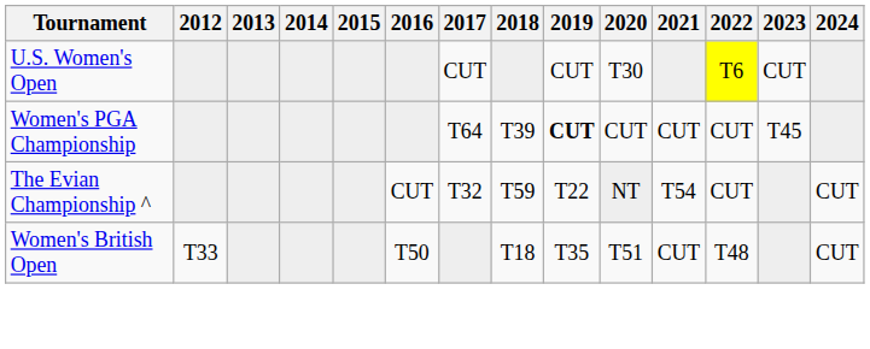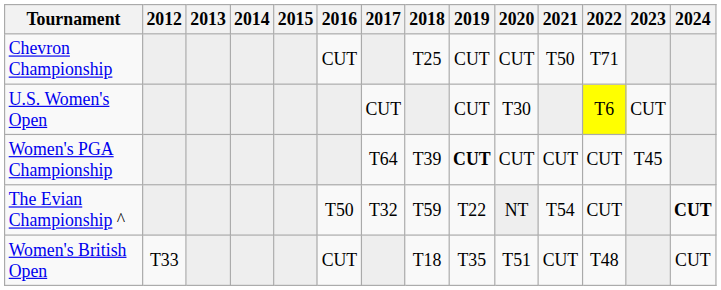+ row: Chevron Championship | CUT | T25 | CUT | CUT | T50 | T71
The Evian Championship ^ | 2016: CUT -> T50
The Evian Championship ^ | 2024: normal -> bold
Women's British Open | 2016: T50 -> CUT
